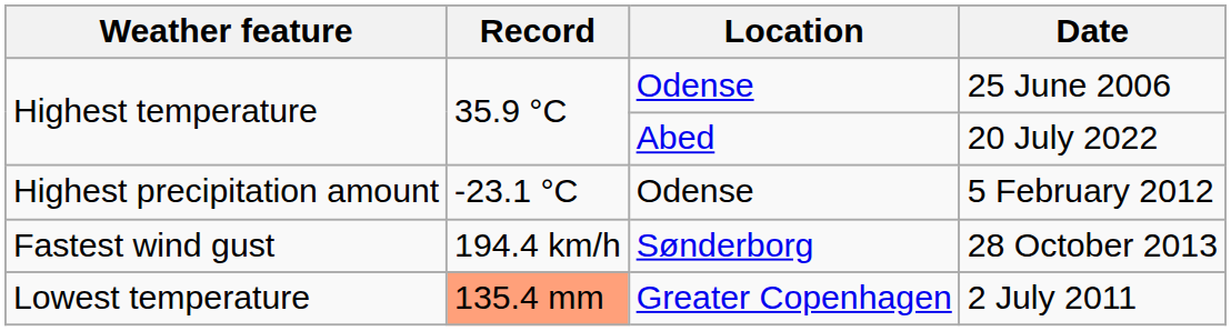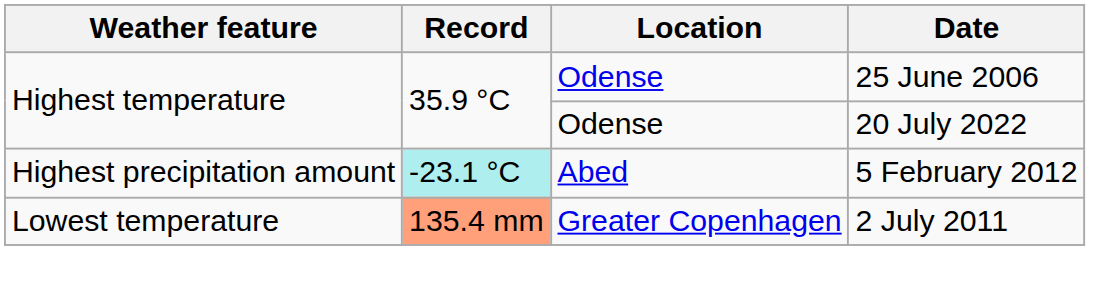20 July 2022 | Location: Abed -> Odense
5 February 2012 | Record: no background -> paleturquoise background
5 February 2012 | Location: Odense -> Abed
- row: Fastest wind gust | 194.4 km/h | Sønderborg | 28 October 2013
